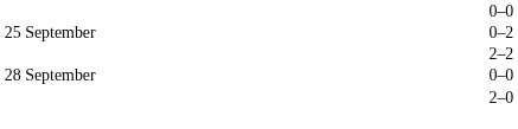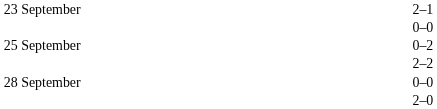+ row: 23 September | 2–1
